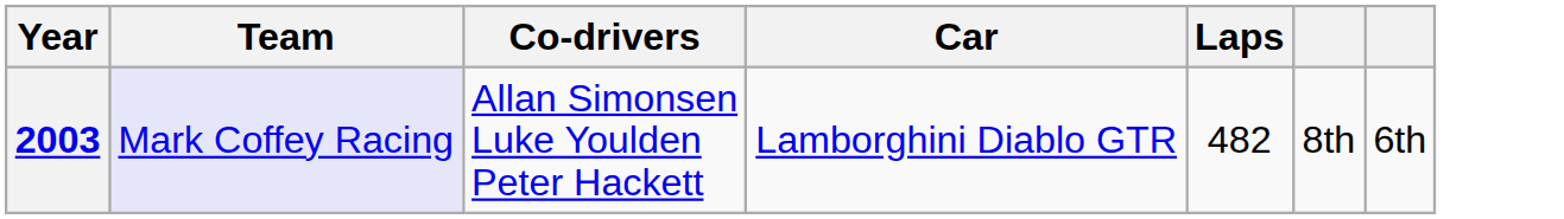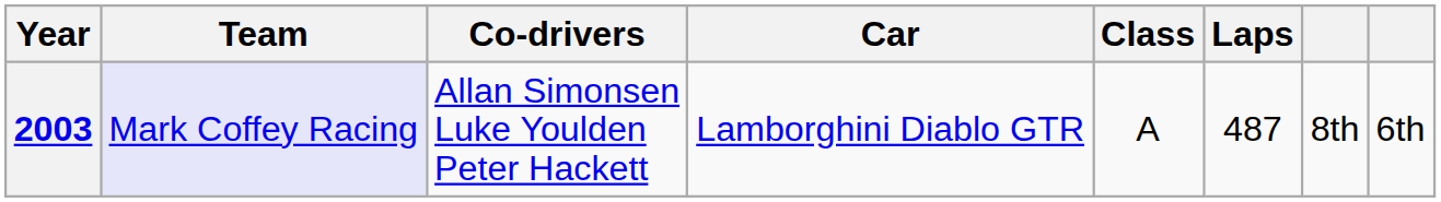+ column: Class | A
2003 | Laps: 482 -> 487
